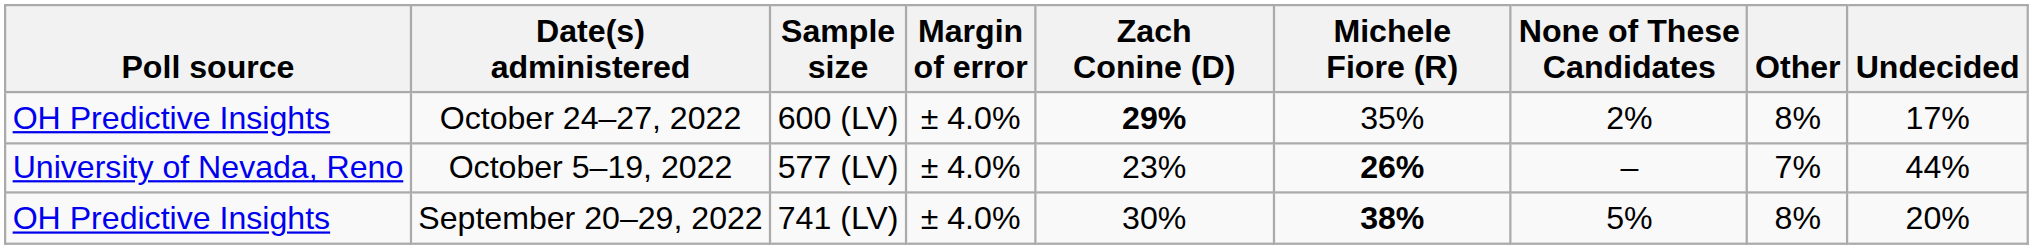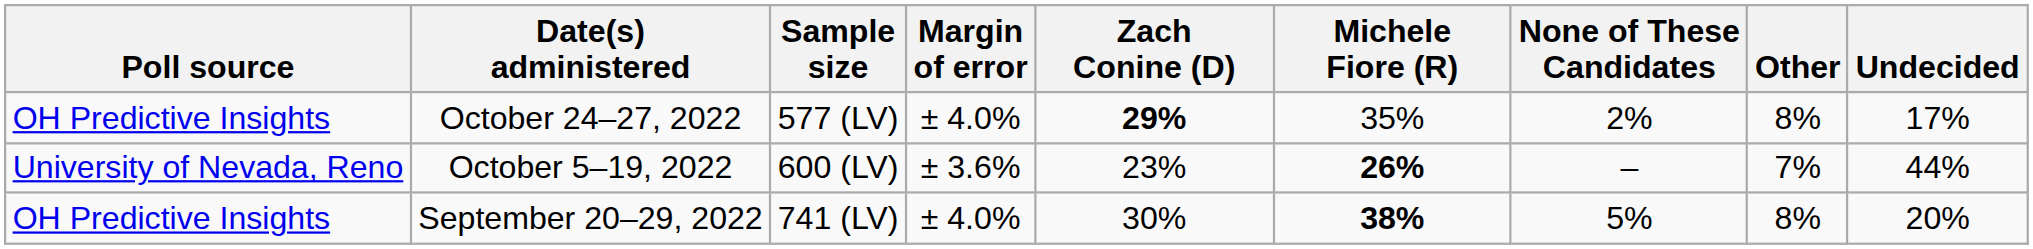October 24–27, 2022 | Sample size: 600 (LV) -> 577 (LV)
October 5–19, 2022 | Sample size: 577 (LV) -> 600 (LV)
October 5–19, 2022 | Margin of error: ± 4.0% -> ± 3.6%
